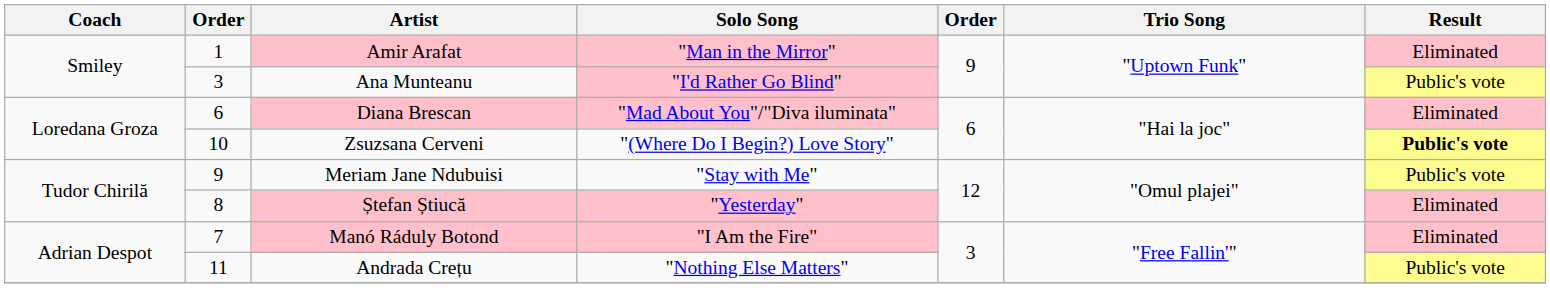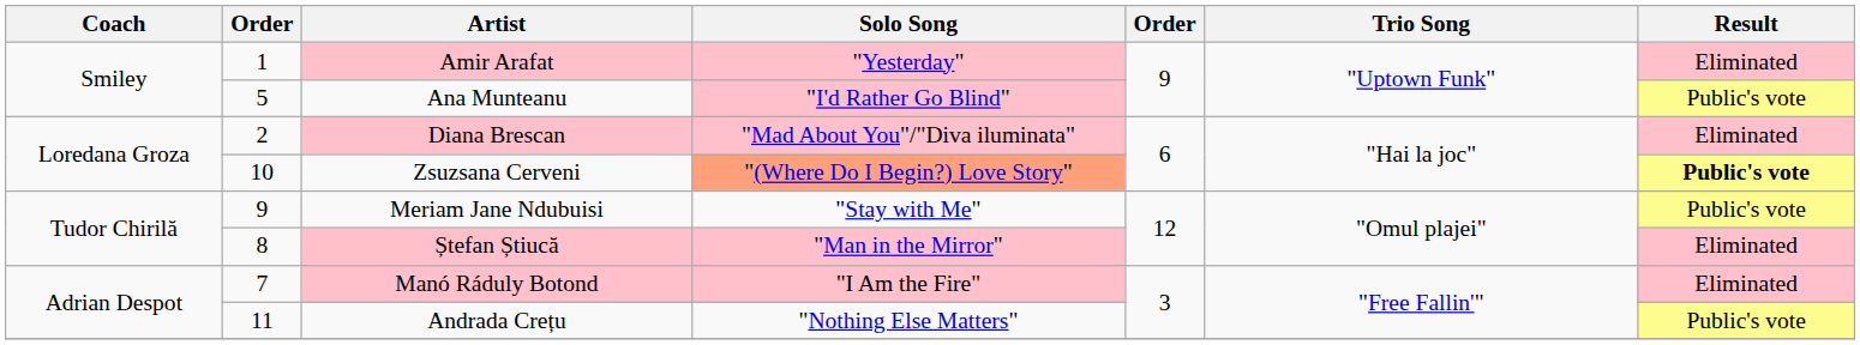Amir Arafat | Solo Song: "Man in the Mirror" -> "Yesterday"
Ana Munteanu | column 2: 3 -> 5
Diana Brescan | column 2: 6 -> 2
Zsuzsana Cerveni | Solo Song: no background -> lightsalmon background
Ștefan Știucă | Solo Song: "Yesterday" -> "Man in the Mirror"
